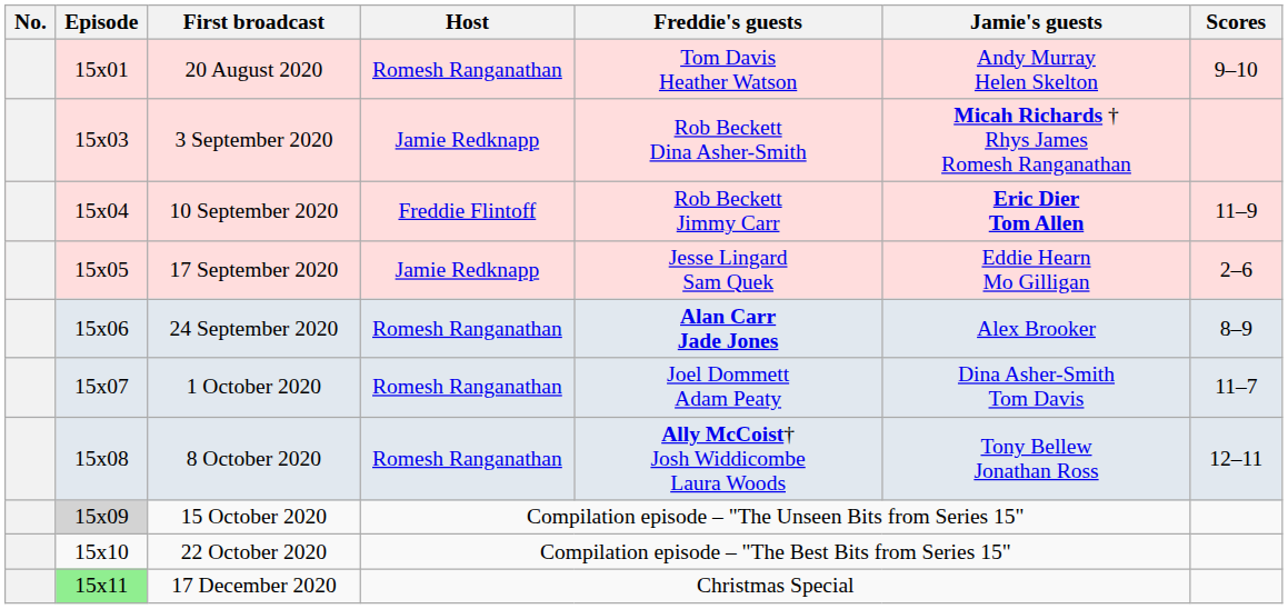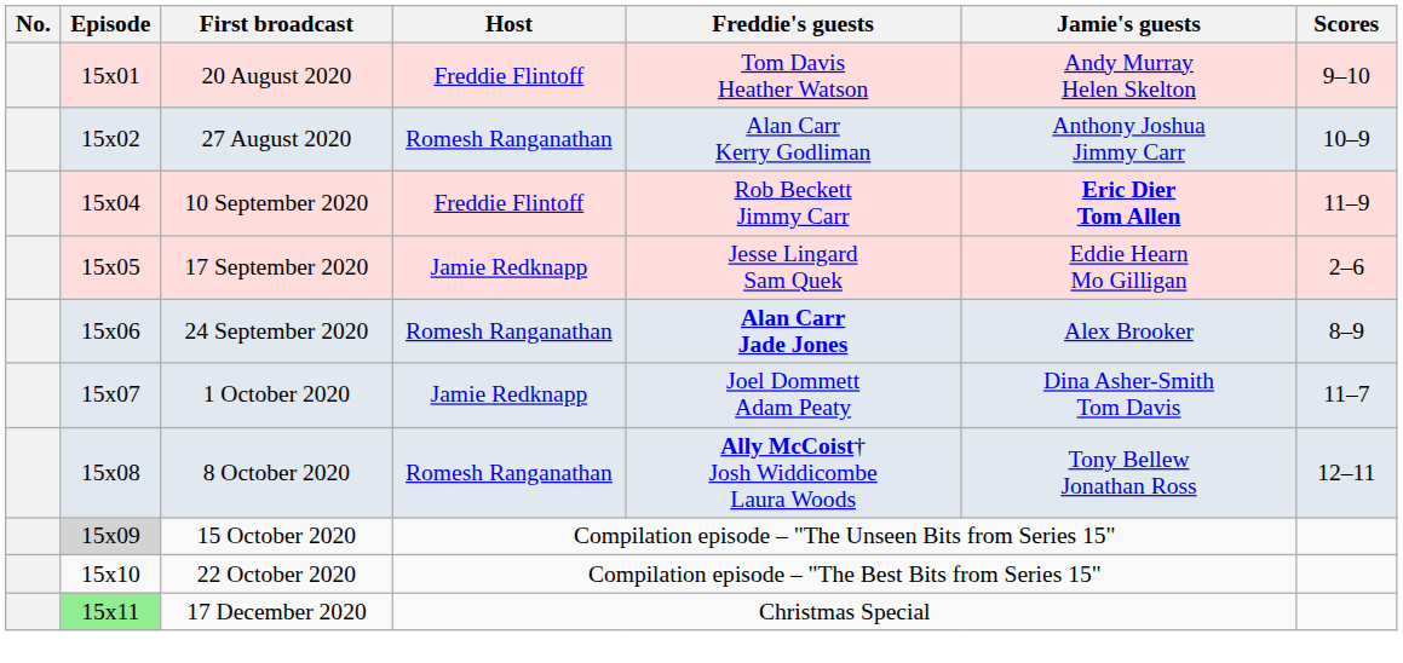20 August 2020 | Host: Romesh Ranganathan -> Freddie Flintoff
+ row: 15x02 | 27 August 2020 | Romesh Ranganathan | Alan Carr Kerry Godliman | Anthony Joshua Jimmy Carr | 10–9
- row: 15x03 | 3 September 2020 | Jamie Redknapp | Rob Beckett Dina Asher-Smith | Micah Richards † Rhys James Romesh Ranganathan
1 October 2020 | Host: Romesh Ranganathan -> Jamie Redknapp
